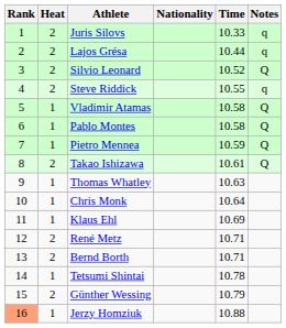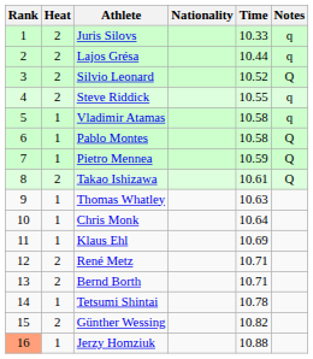Vladimir Atamas | Notes: Q -> q
Günther Wessing | Time: 10.79 -> 10.82
